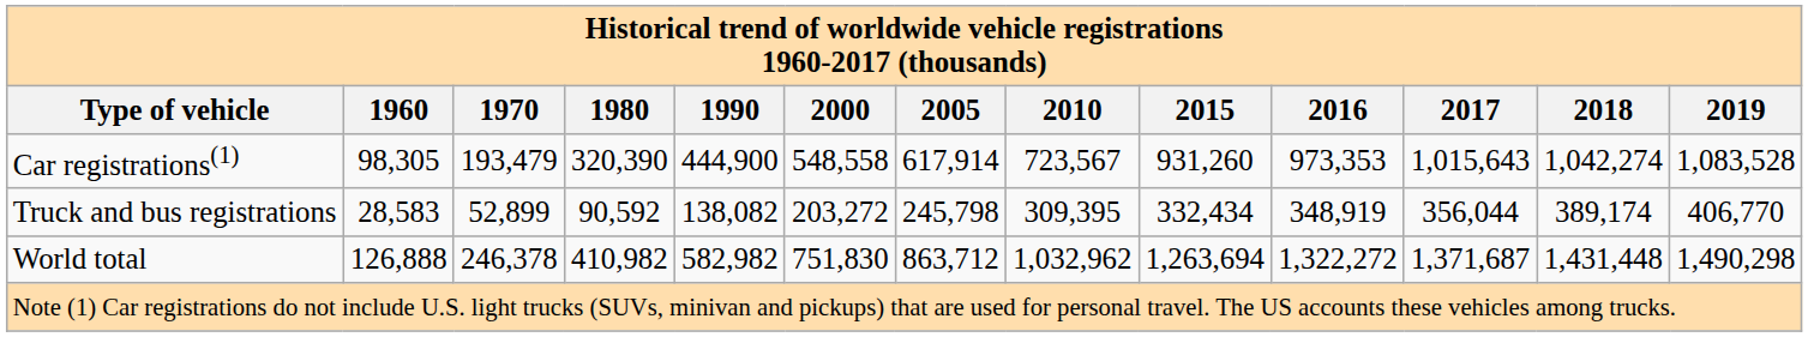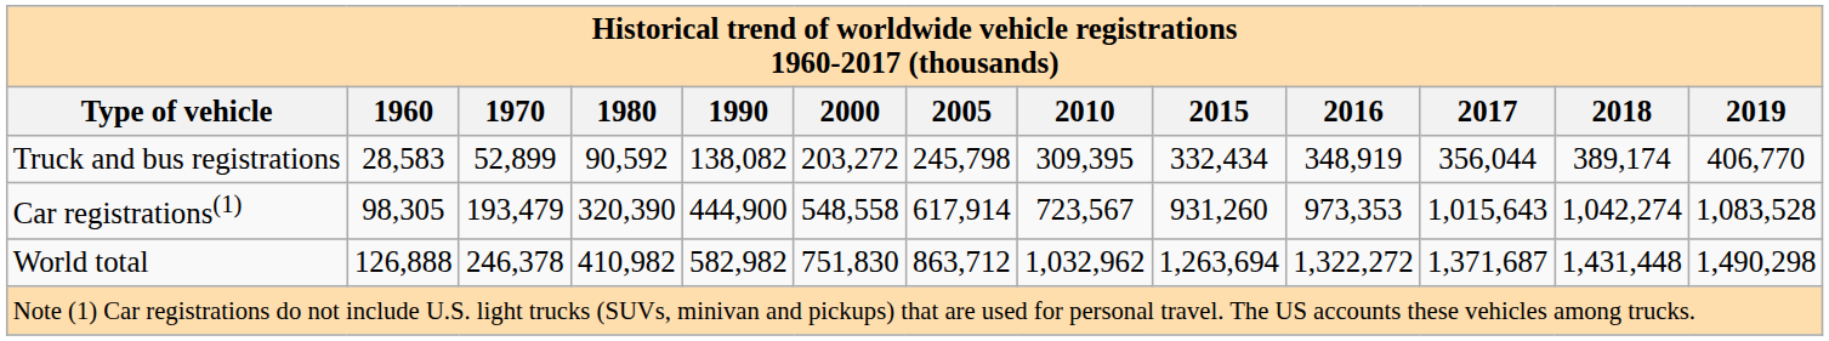rows swapped: Car registrations(1) <-> Truck and bus registrations
